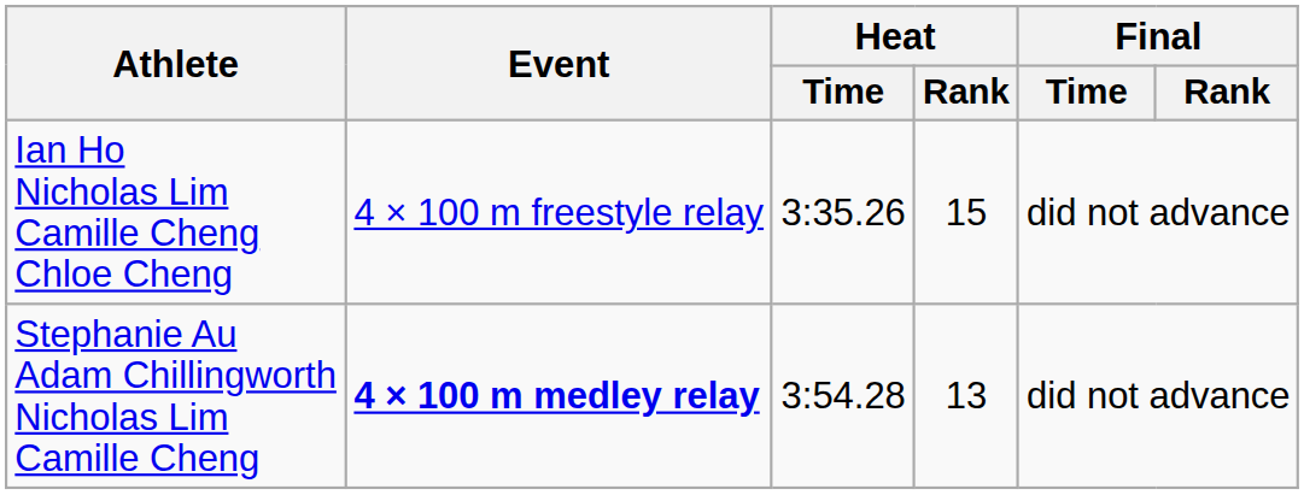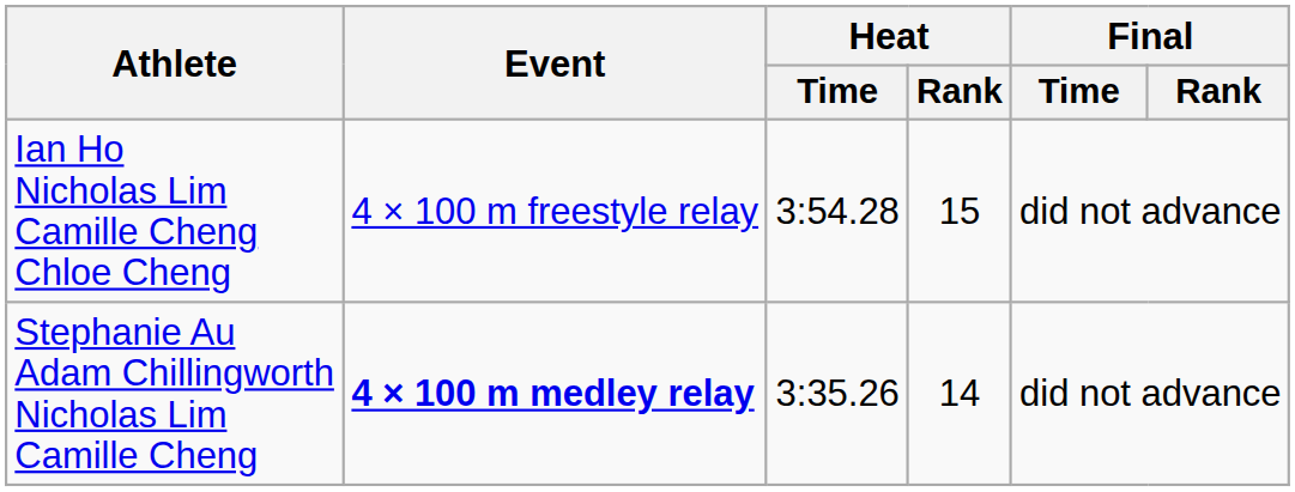Ian Ho Nicholas Lim Camille Cheng Chloe Cheng | Heat / Time: 3:35.26 -> 3:54.28
Stephanie Au Adam Chillingworth Nicholas Lim Camille Cheng | Heat / Time: 3:54.28 -> 3:35.26
Stephanie Au Adam Chillingworth Nicholas Lim Camille Cheng | Heat / Rank: 13 -> 14
